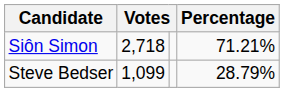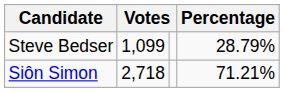rows swapped: Siôn Simon <-> Steve Bedser
